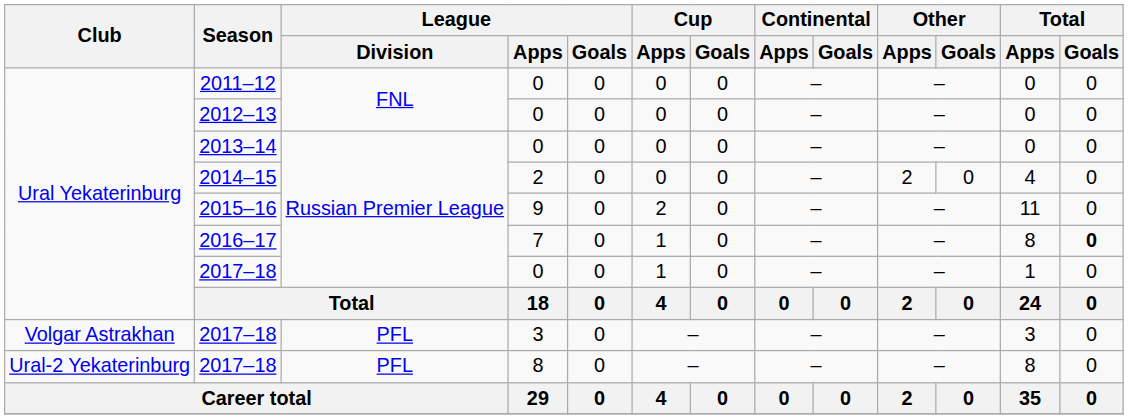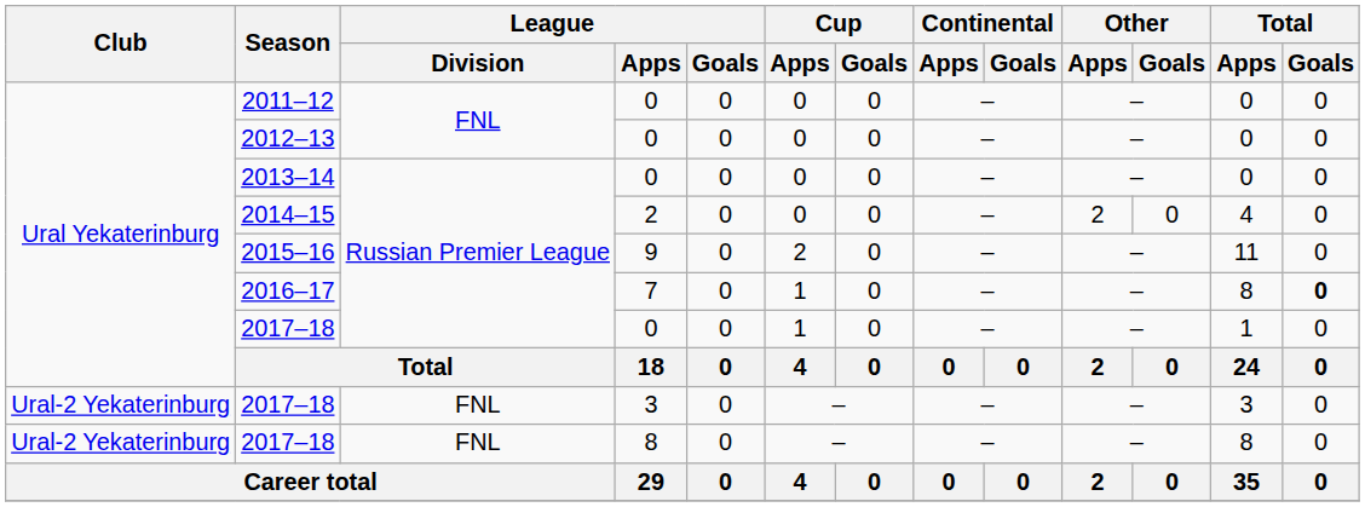2017–18 / 3 | Club: Volgar Astrakhan -> Ural-2 Yekaterinburg
2017–18 / 3 | League / Division: PFL -> FNL
2017–18 / 8 | League / Division: PFL -> FNL
